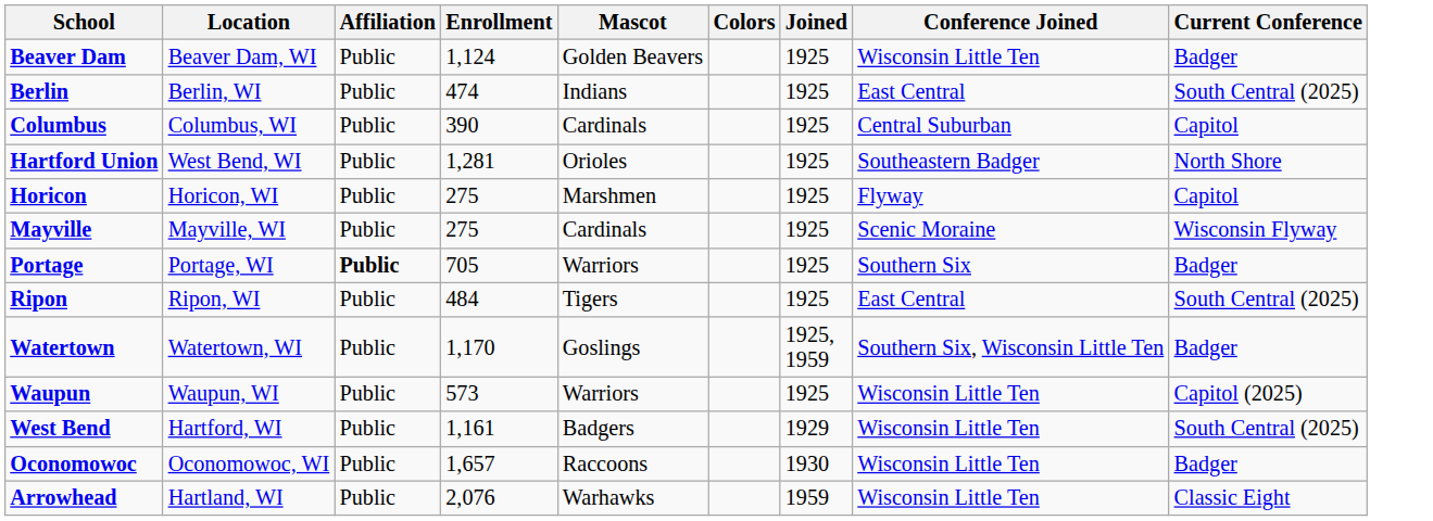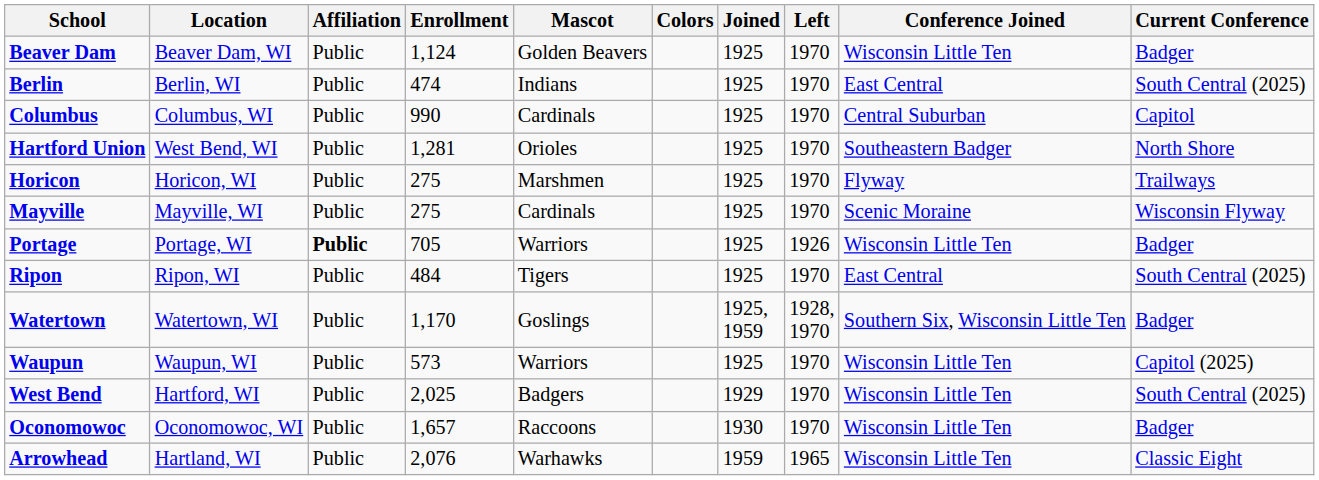+ column: Left | 1970 | 1970 | 1970 | 1970 | 1970 | 1970 | 1926 | 1970 | 1928, 1970 | 1970 | 1970 | 1970 | 1965
Columbus | Enrollment: 390 -> 990
Horicon | Current Conference: Capitol -> Trailways
Portage | Conference Joined: Southern Six -> Wisconsin Little Ten
West Bend | Enrollment: 1,161 -> 2,025
